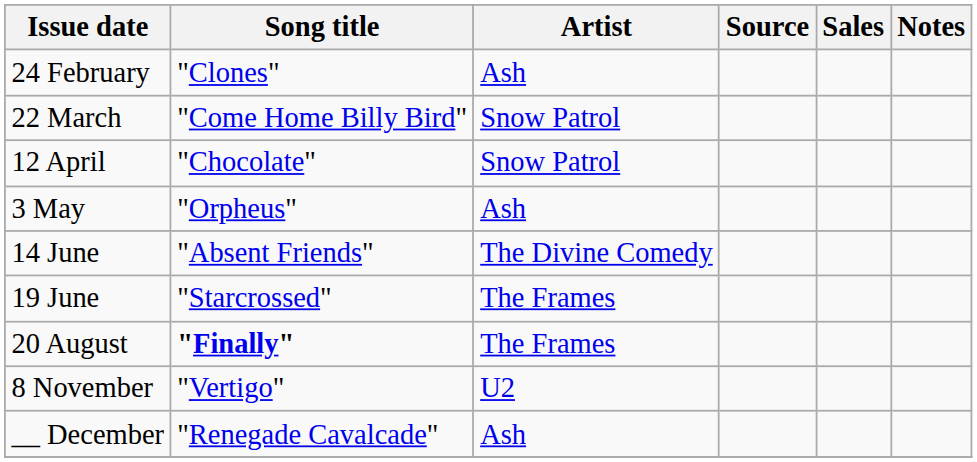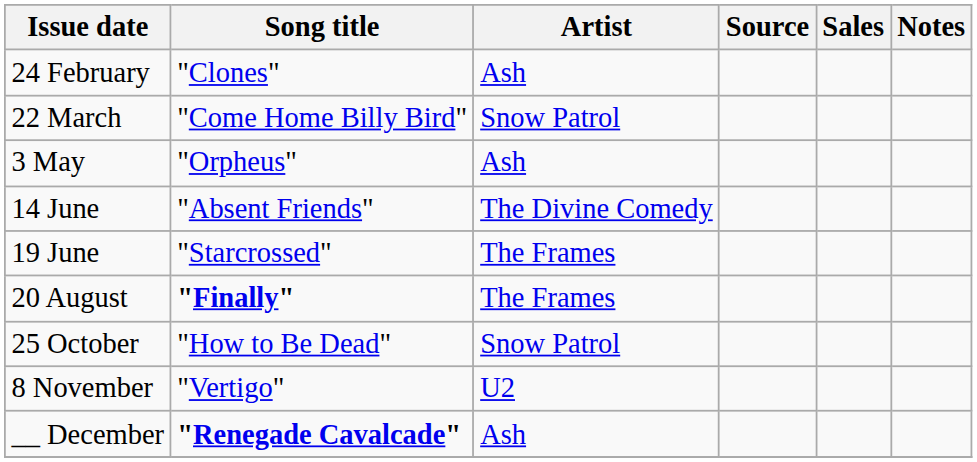- row: 12 April | "Chocolate" | Snow Patrol
+ row: 25 October | "How to Be Dead" | Snow Patrol
__ December | Song title: normal -> bold
